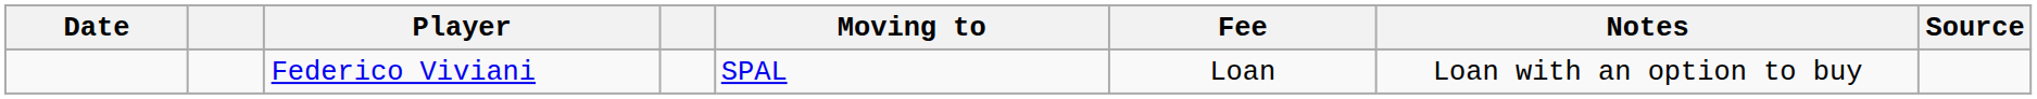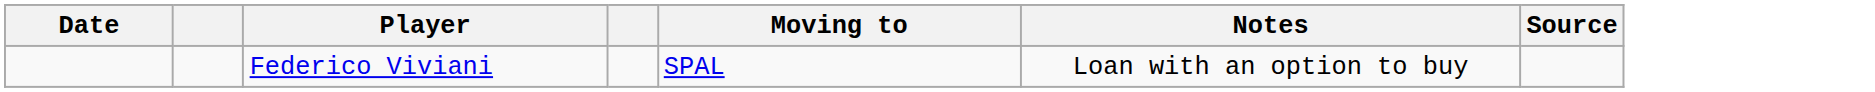- column: Fee | Loan
